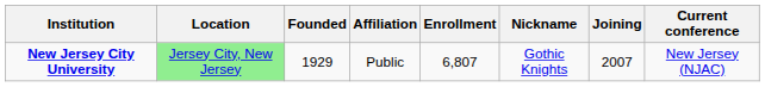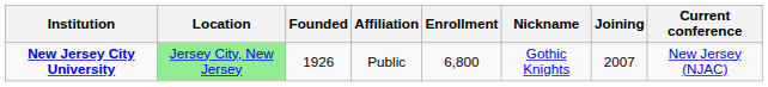New Jersey City University | Founded: 1929 -> 1926
New Jersey City University | Enrollment: 6,807 -> 6,800
